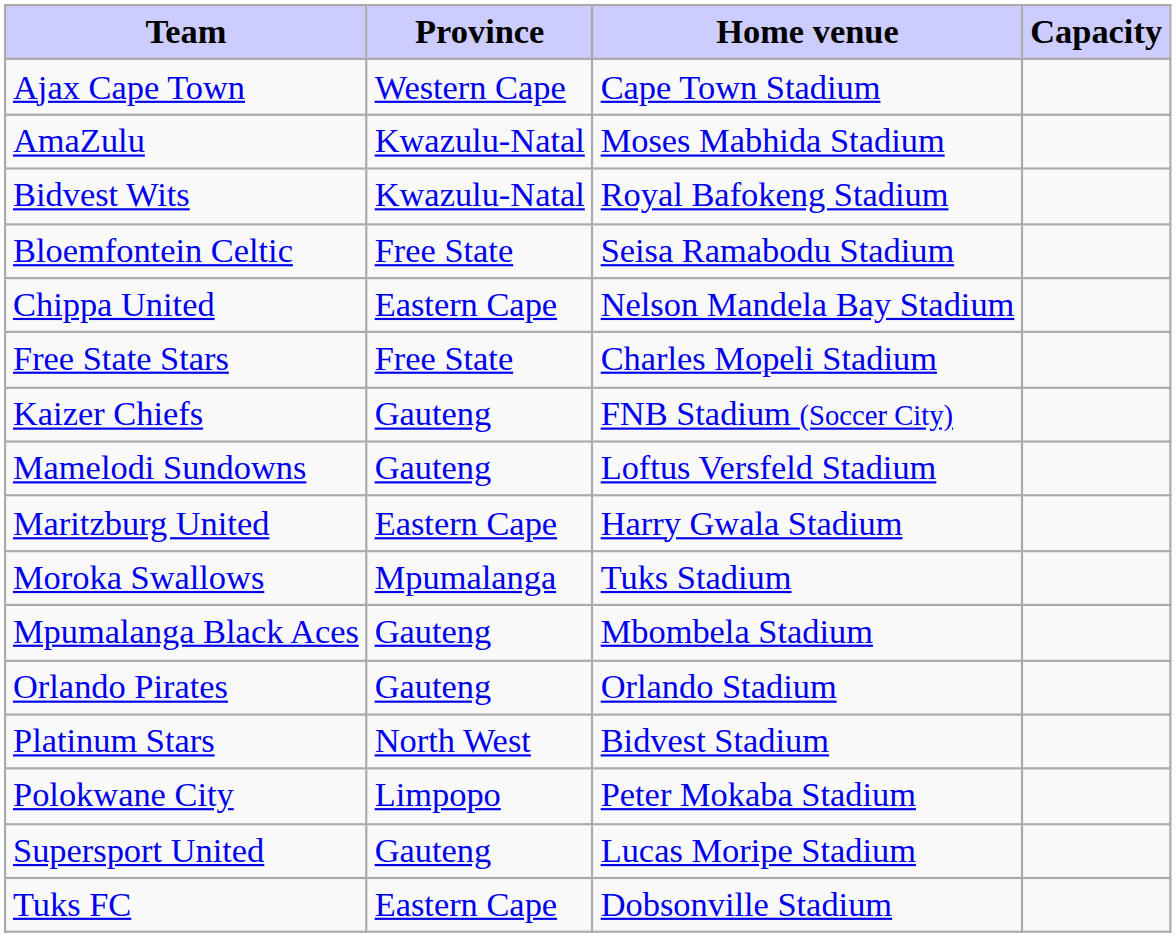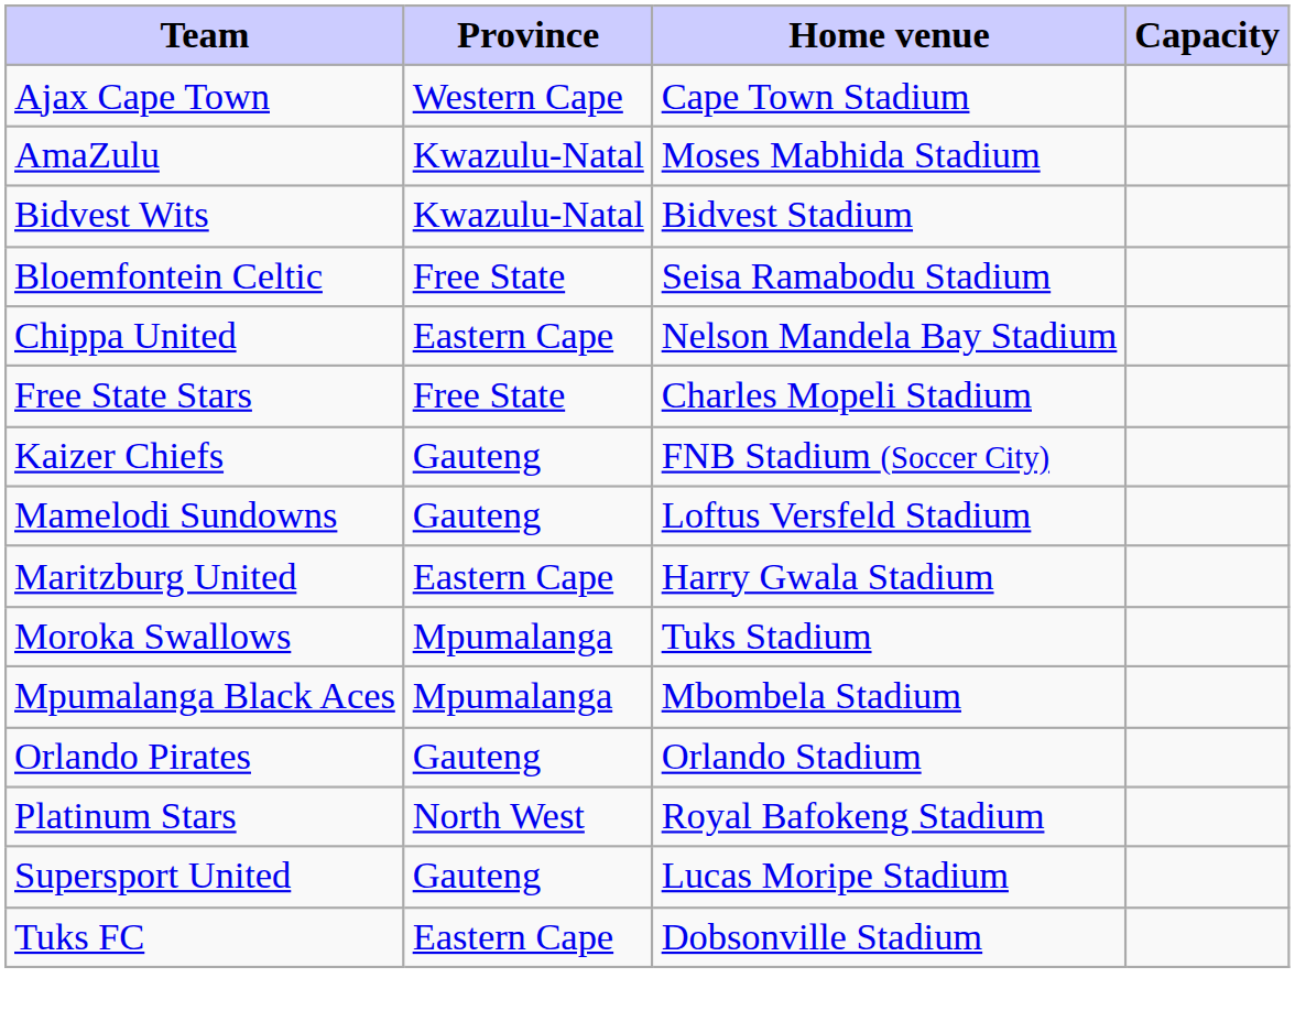Bidvest Wits | Home venue: Royal Bafokeng Stadium -> Bidvest Stadium
Mpumalanga Black Aces | Province: Gauteng -> Mpumalanga
Platinum Stars | Home venue: Bidvest Stadium -> Royal Bafokeng Stadium
- row: Polokwane City | Limpopo | Peter Mokaba Stadium
